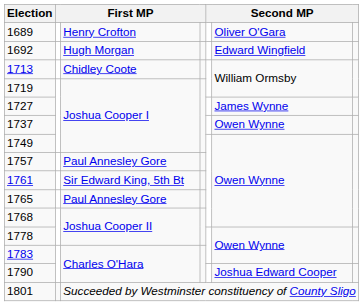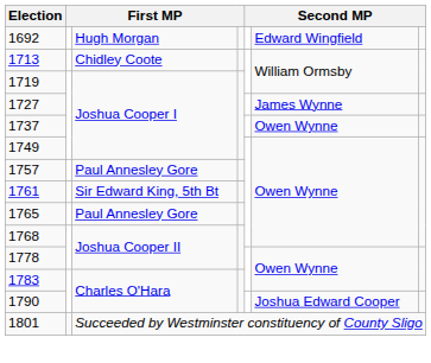- row: 1689 | Henry Crofton | Oliver O'Gara
